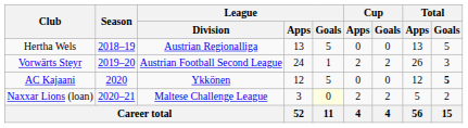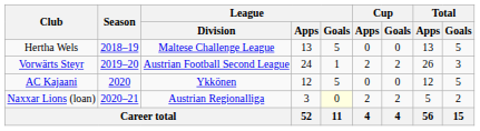Hertha Wels | League / Division: Austrian Regionalliga -> Maltese Challenge League
AC Kajaani | Total / Goals: bold -> normal
Naxxar Lions (loan) | League / Division: Maltese Challenge League -> Austrian Regionalliga
